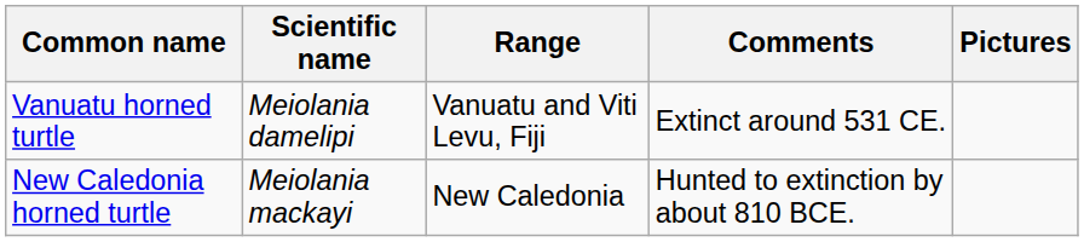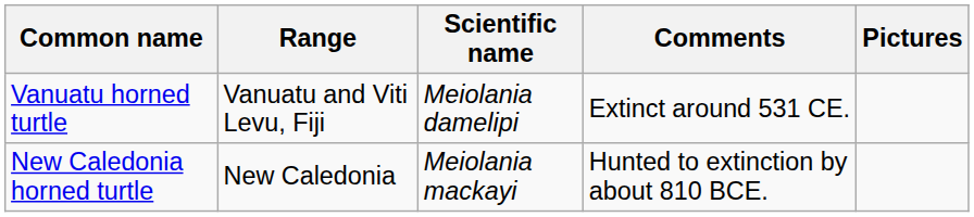columns swapped: Scientific name <-> Range
